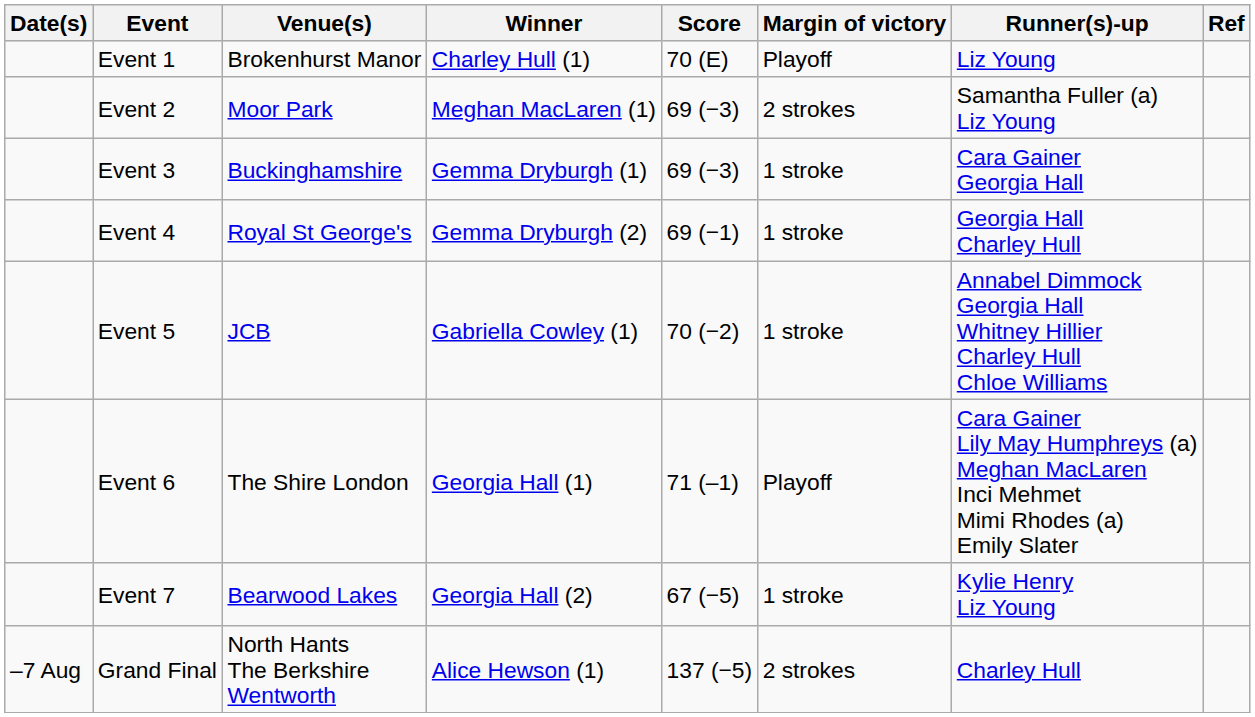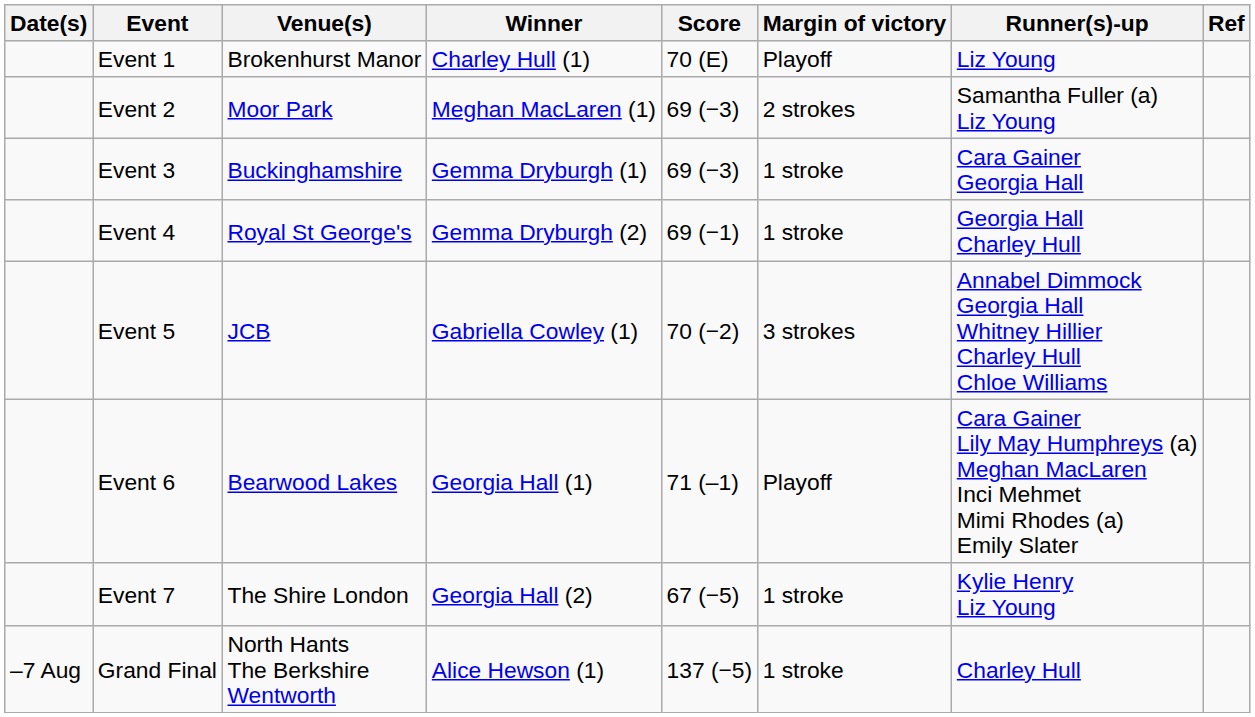Event 5 | Margin of victory: 1 stroke -> 3 strokes
Event 6 | Venue(s): The Shire London -> Bearwood Lakes
Event 7 | Venue(s): Bearwood Lakes -> The Shire London
Grand Final | Margin of victory: 2 strokes -> 1 stroke
